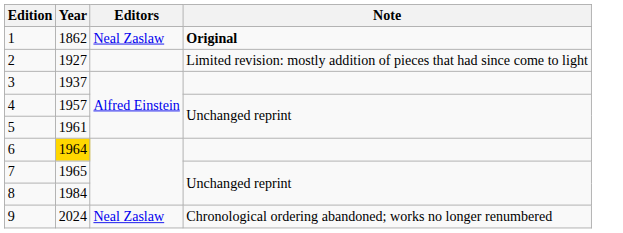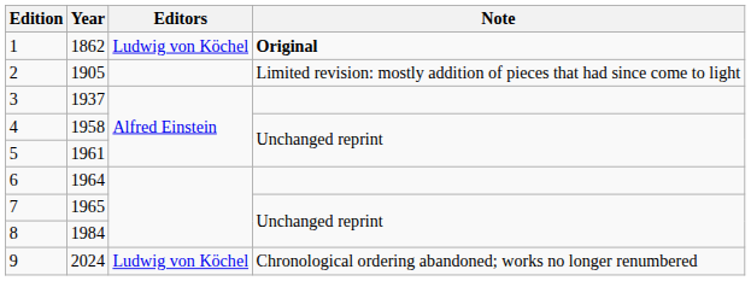1 | Editors: Neal Zaslaw -> Ludwig von Köchel
2 | Year: 1927 -> 1905
4 | Year: 1957 -> 1958
6 | Year: gold background -> no background
9 | Editors: Neal Zaslaw -> Ludwig von Köchel
